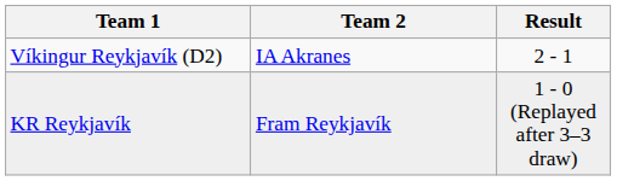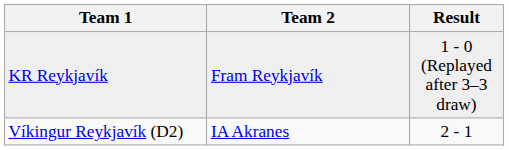rows swapped: Víkingur Reykjavík (D2) <-> KR Reykjavík
